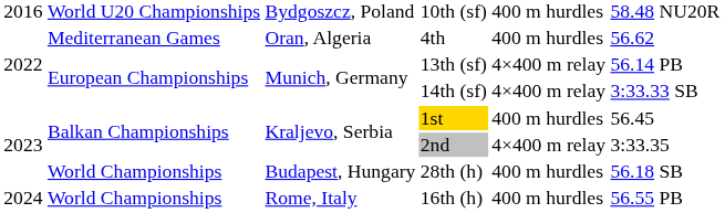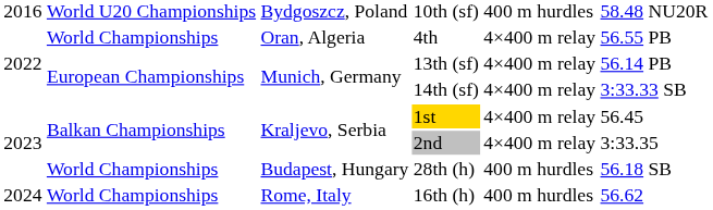4th | column 2: Mediterranean Games -> World Championships
4th | column 5: 400 m hurdles -> 4×400 m relay
4th | column 6: 56.62 -> 56.55 PB
1st | column 5: 400 m hurdles -> 4×400 m relay
16th (h) | column 6: 56.55 PB -> 56.62
